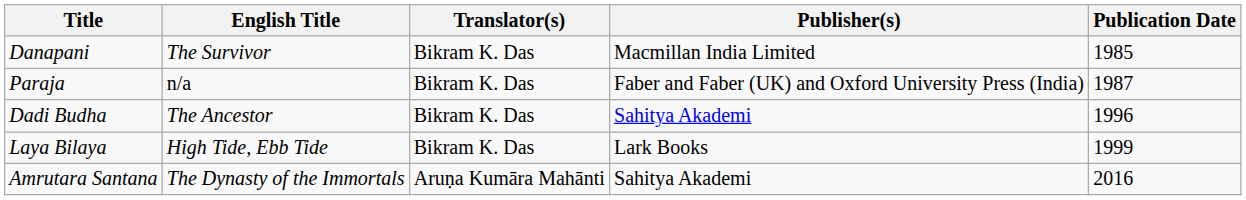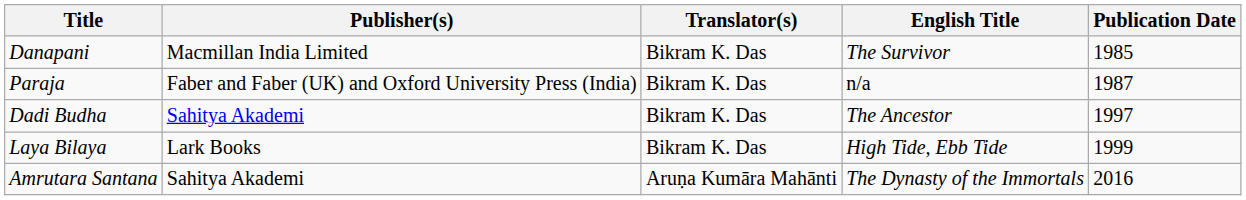columns swapped: English Title <-> Publisher(s)
Dadi Budha | Publication Date: 1996 -> 1997
